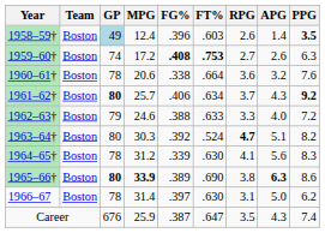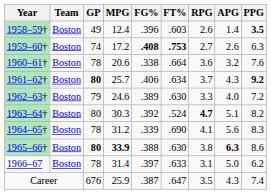1958–59† | GP: lightblue background -> no background
1962–63† | FG%: .388 -> .389
1962–63† | FT%: .633 -> .630
1964–65† | FT%: .630 -> .690
1965–66† | FG%: .389 -> .388
1965–66† | FT%: .690 -> .630
1966–67 | FT%: .630 -> .633
